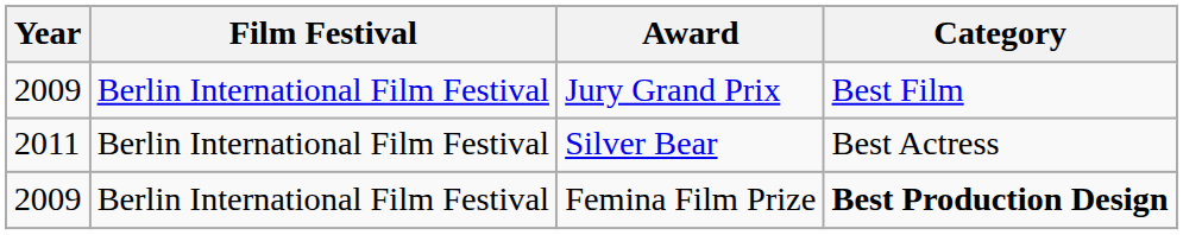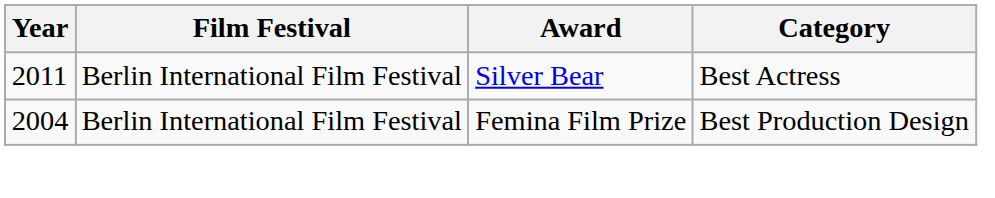- row: 2009 | Berlin International Film Festival | Jury Grand Prix | Best Film
Femina Film Prize | Year: 2009 -> 2004
Femina Film Prize | Category: bold -> normal
